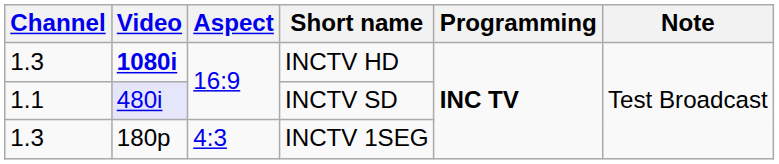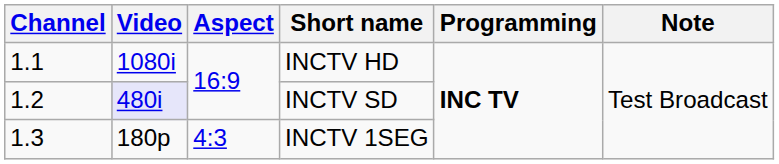INCTV HD | Channel: 1.3 -> 1.1
INCTV HD | Video: bold -> normal
INCTV SD | Channel: 1.1 -> 1.2
